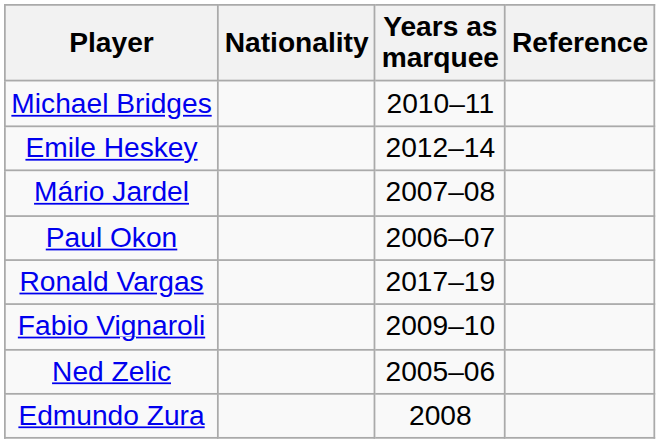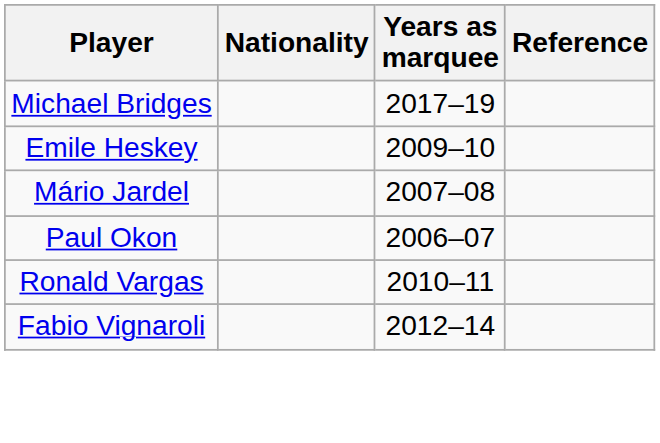Michael Bridges | Years as marquee: 2010–11 -> 2017–19
Emile Heskey | Years as marquee: 2012–14 -> 2009–10
Ronald Vargas | Years as marquee: 2017–19 -> 2010–11
Fabio Vignaroli | Years as marquee: 2009–10 -> 2012–14
- row: Ned Zelic | 2005–06
- row: Edmundo Zura | 2008
